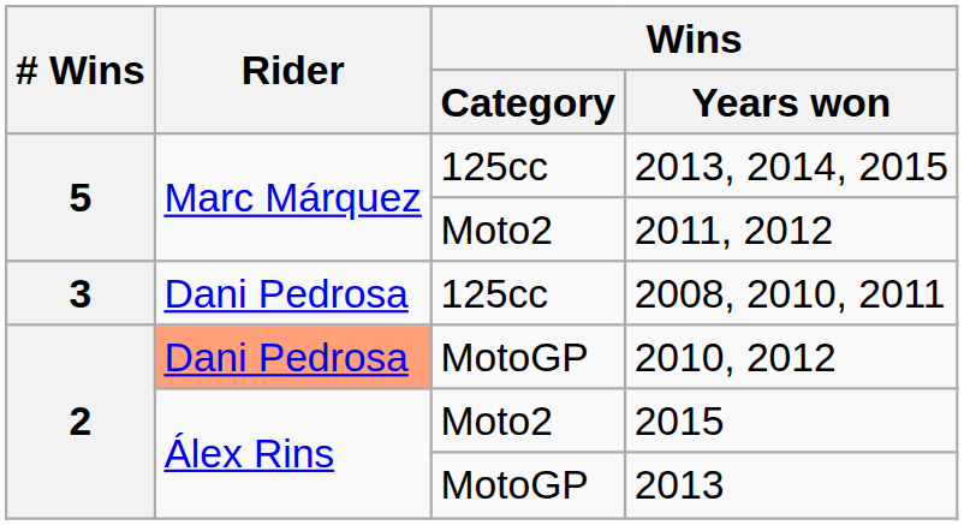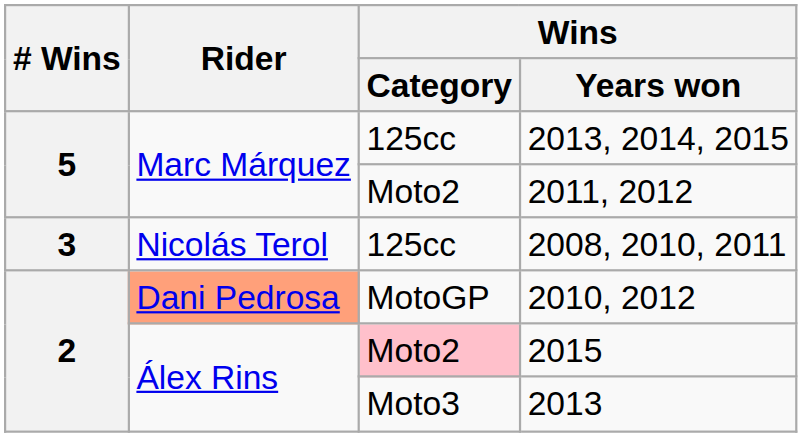2008, 2010, 2011 | Rider: Dani Pedrosa -> Nicolás Terol
2015 | Wins / Category: no background -> pink background
2013 | Wins / Category: MotoGP -> Moto3
